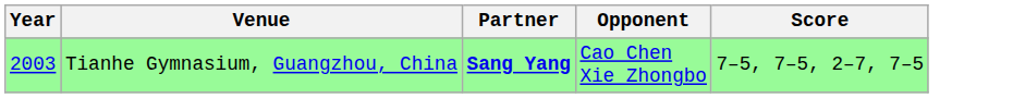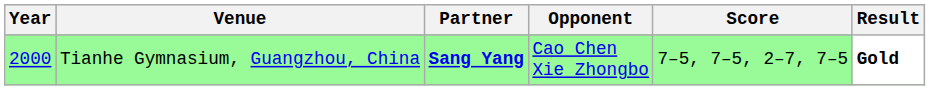+ column: Result | Gold
Tianhe Gymnasium, Guangzhou, China | Year: 2003 -> 2000
